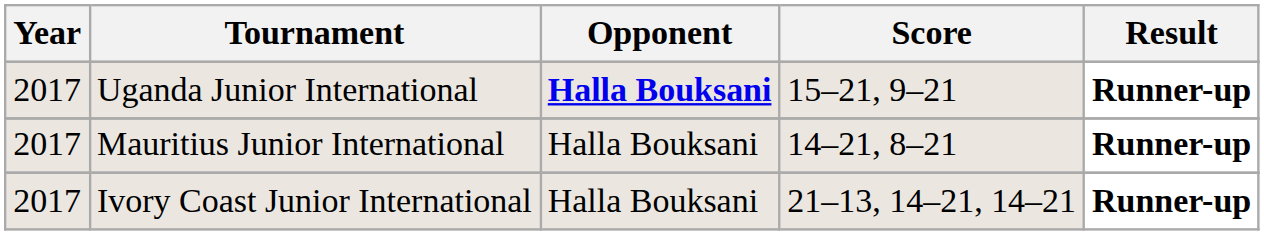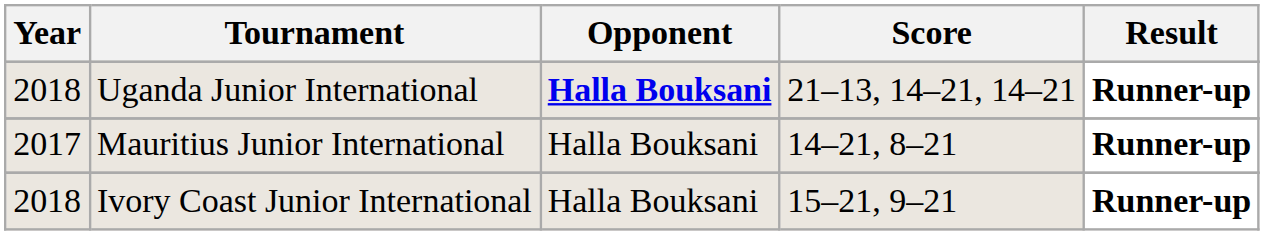Uganda Junior International | Year: 2017 -> 2018
Uganda Junior International | Score: 15–21, 9–21 -> 21–13, 14–21, 14–21
Ivory Coast Junior International | Year: 2017 -> 2018
Ivory Coast Junior International | Score: 21–13, 14–21, 14–21 -> 15–21, 9–21
